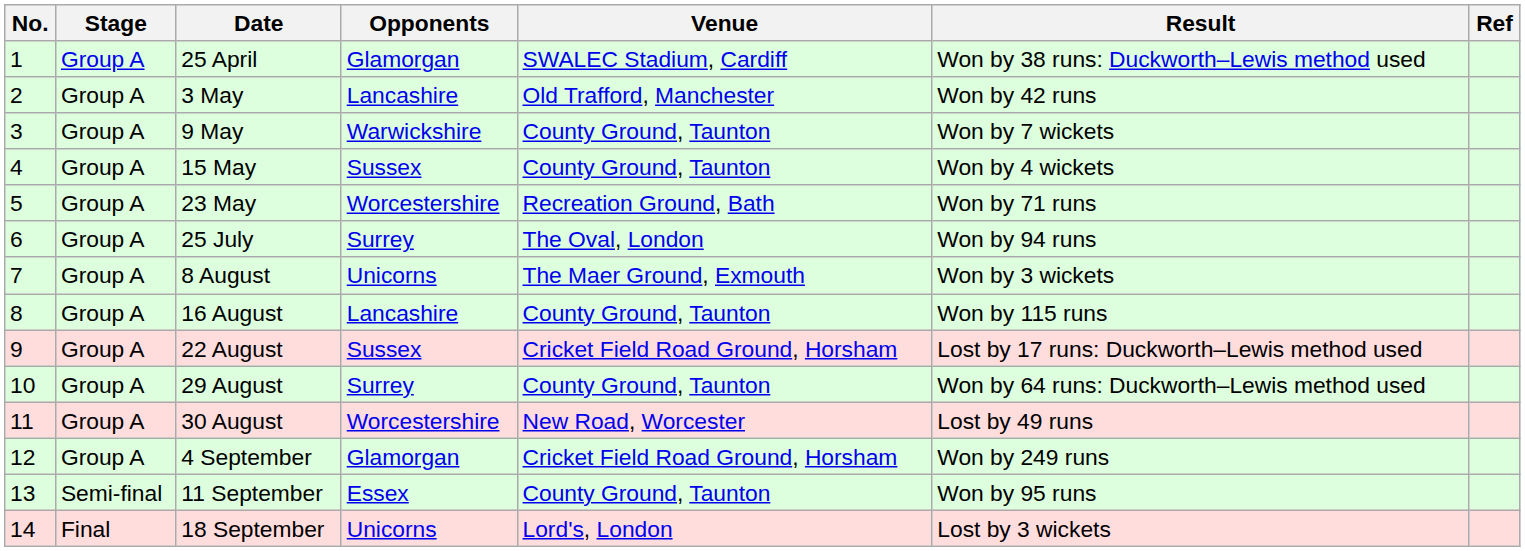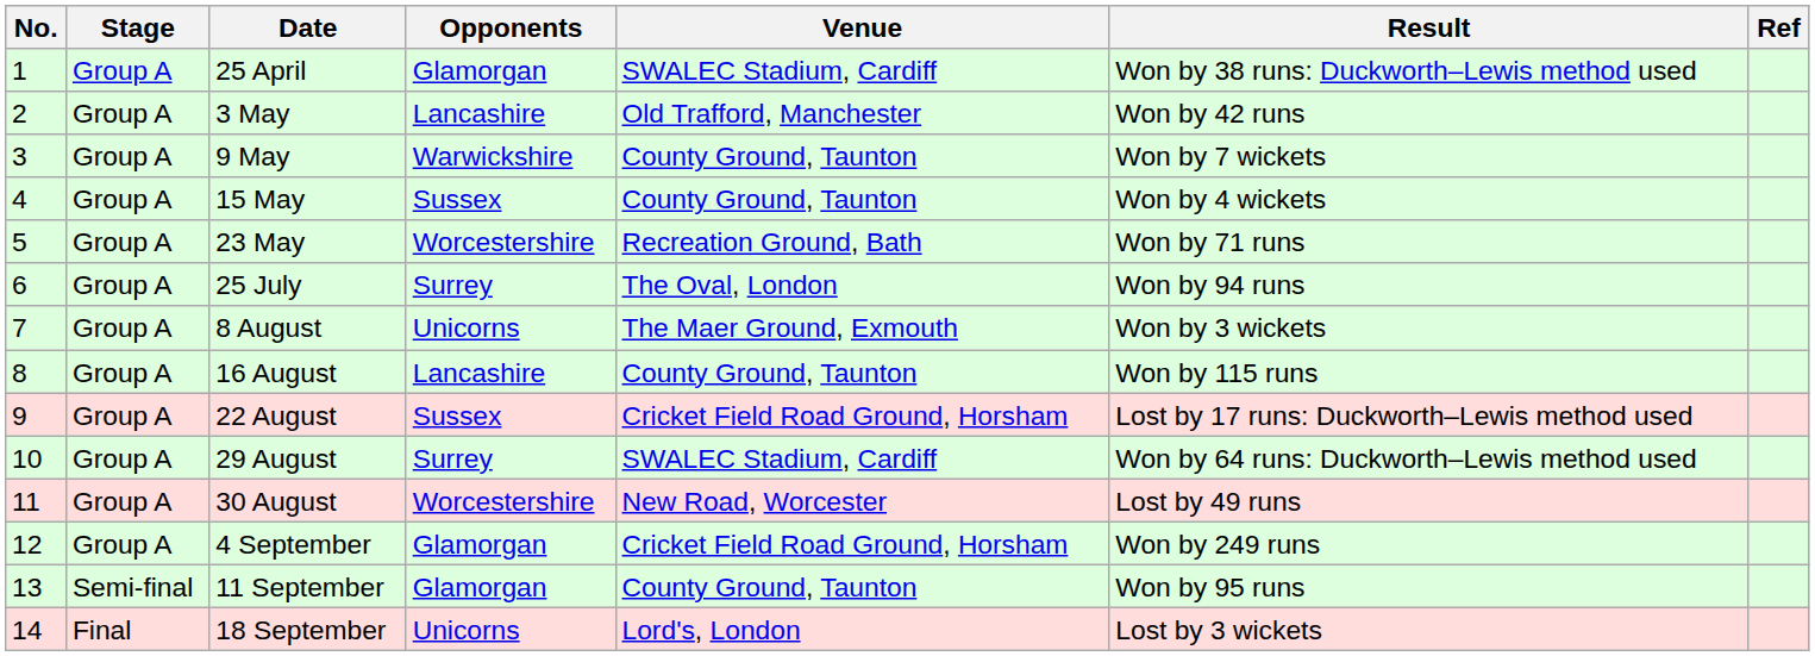29 August | Venue: County Ground, Taunton -> SWALEC Stadium, Cardiff
11 September | Opponents: Essex -> Glamorgan
